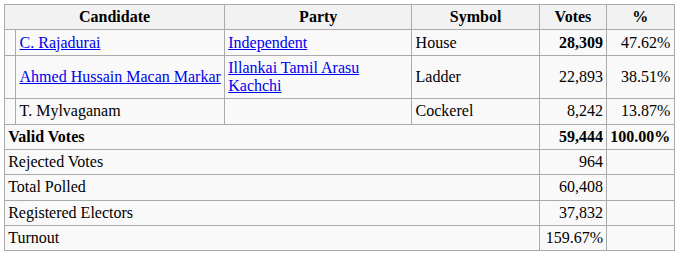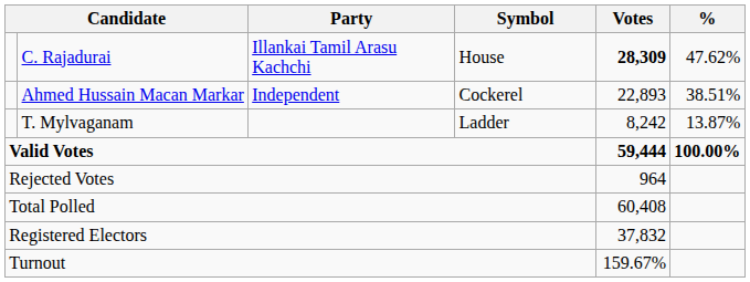C. Rajadurai | Party: Independent -> Illankai Tamil Arasu Kachchi
Ahmed Hussain Macan Markar | Party: Illankai Tamil Arasu Kachchi -> Independent
Ahmed Hussain Macan Markar | Symbol: Ladder -> Cockerel
T. Mylvaganam | Symbol: Cockerel -> Ladder
